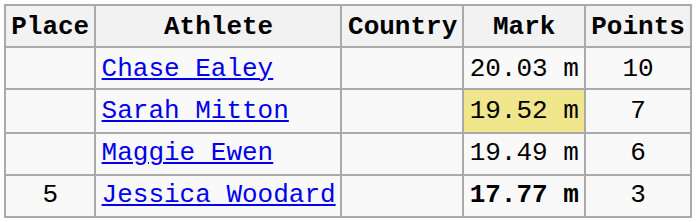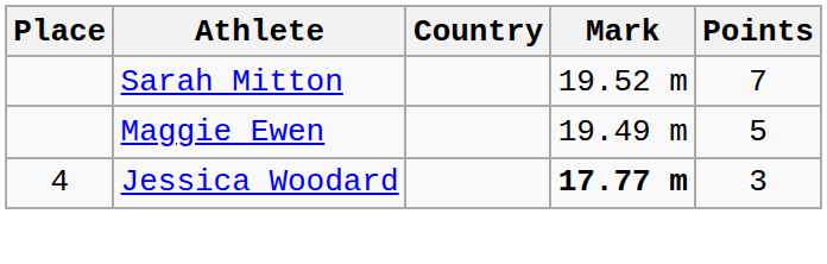- row: Chase Ealey | 20.03 m | 10
Sarah Mitton | Mark: khaki background -> no background
Maggie Ewen | Points: 6 -> 5
Jessica Woodard | Place: 5 -> 4
